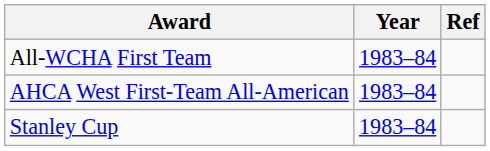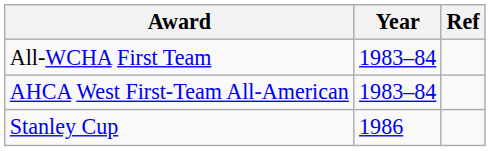Stanley Cup | Year: 1983–84 -> 1986
